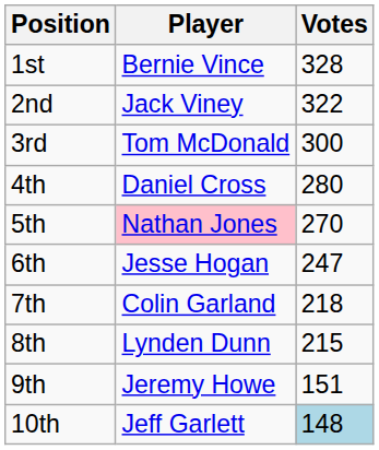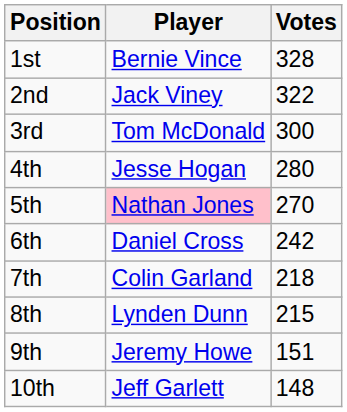4th | Player: Daniel Cross -> Jesse Hogan
6th | Player: Jesse Hogan -> Daniel Cross
6th | Votes: 247 -> 242
10th | Votes: lightblue background -> no background
